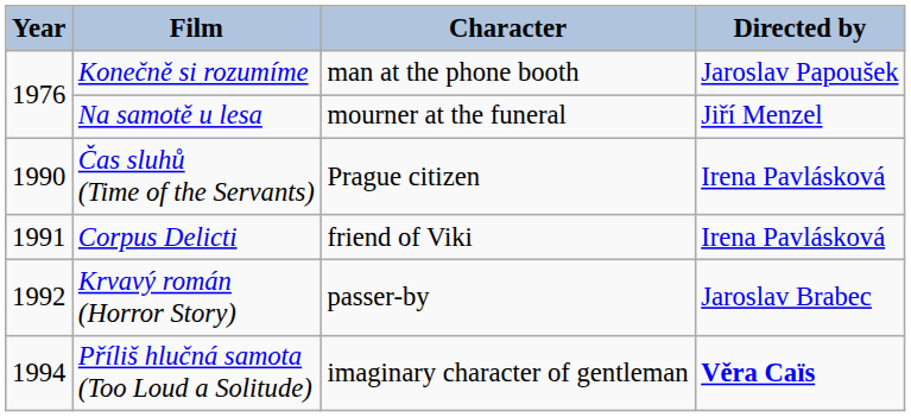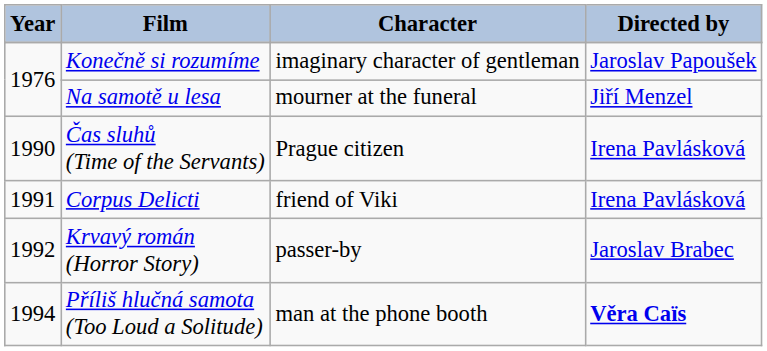Konečně si rozumíme | Character: man at the phone booth -> imaginary character of gentleman
Příliš hlučná samota (Too Loud a Solitude) | Character: imaginary character of gentleman -> man at the phone booth
